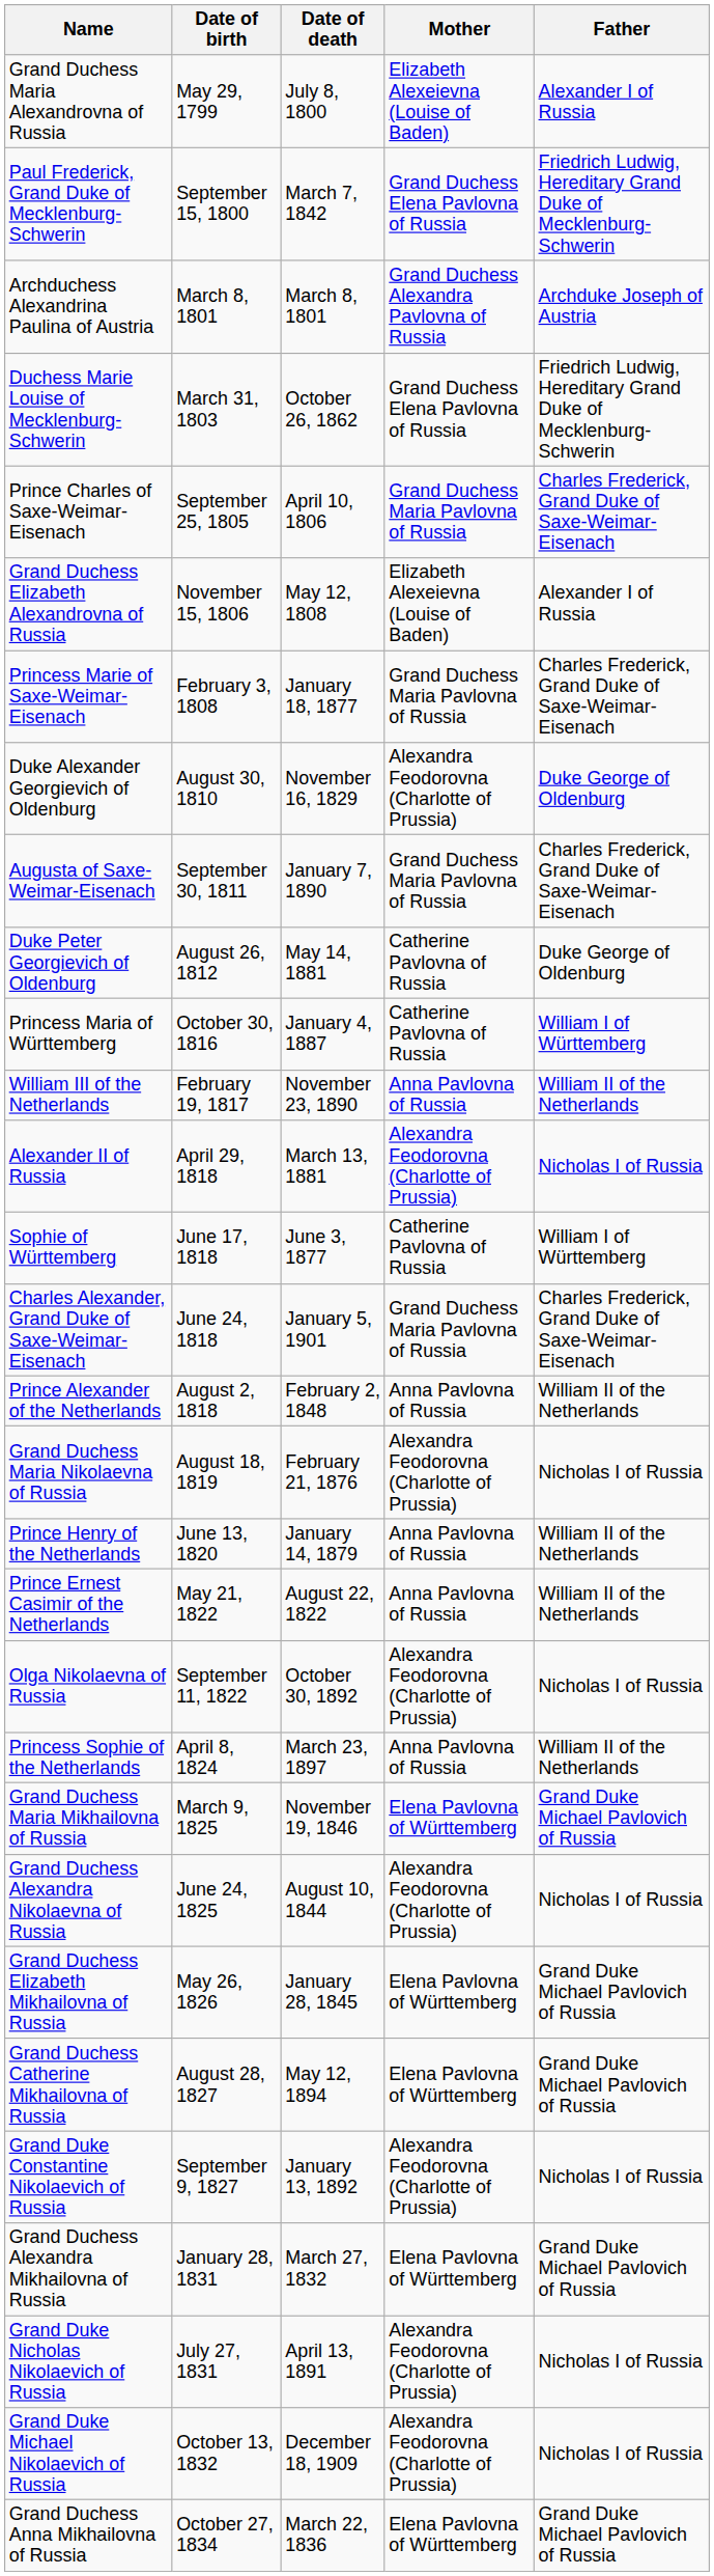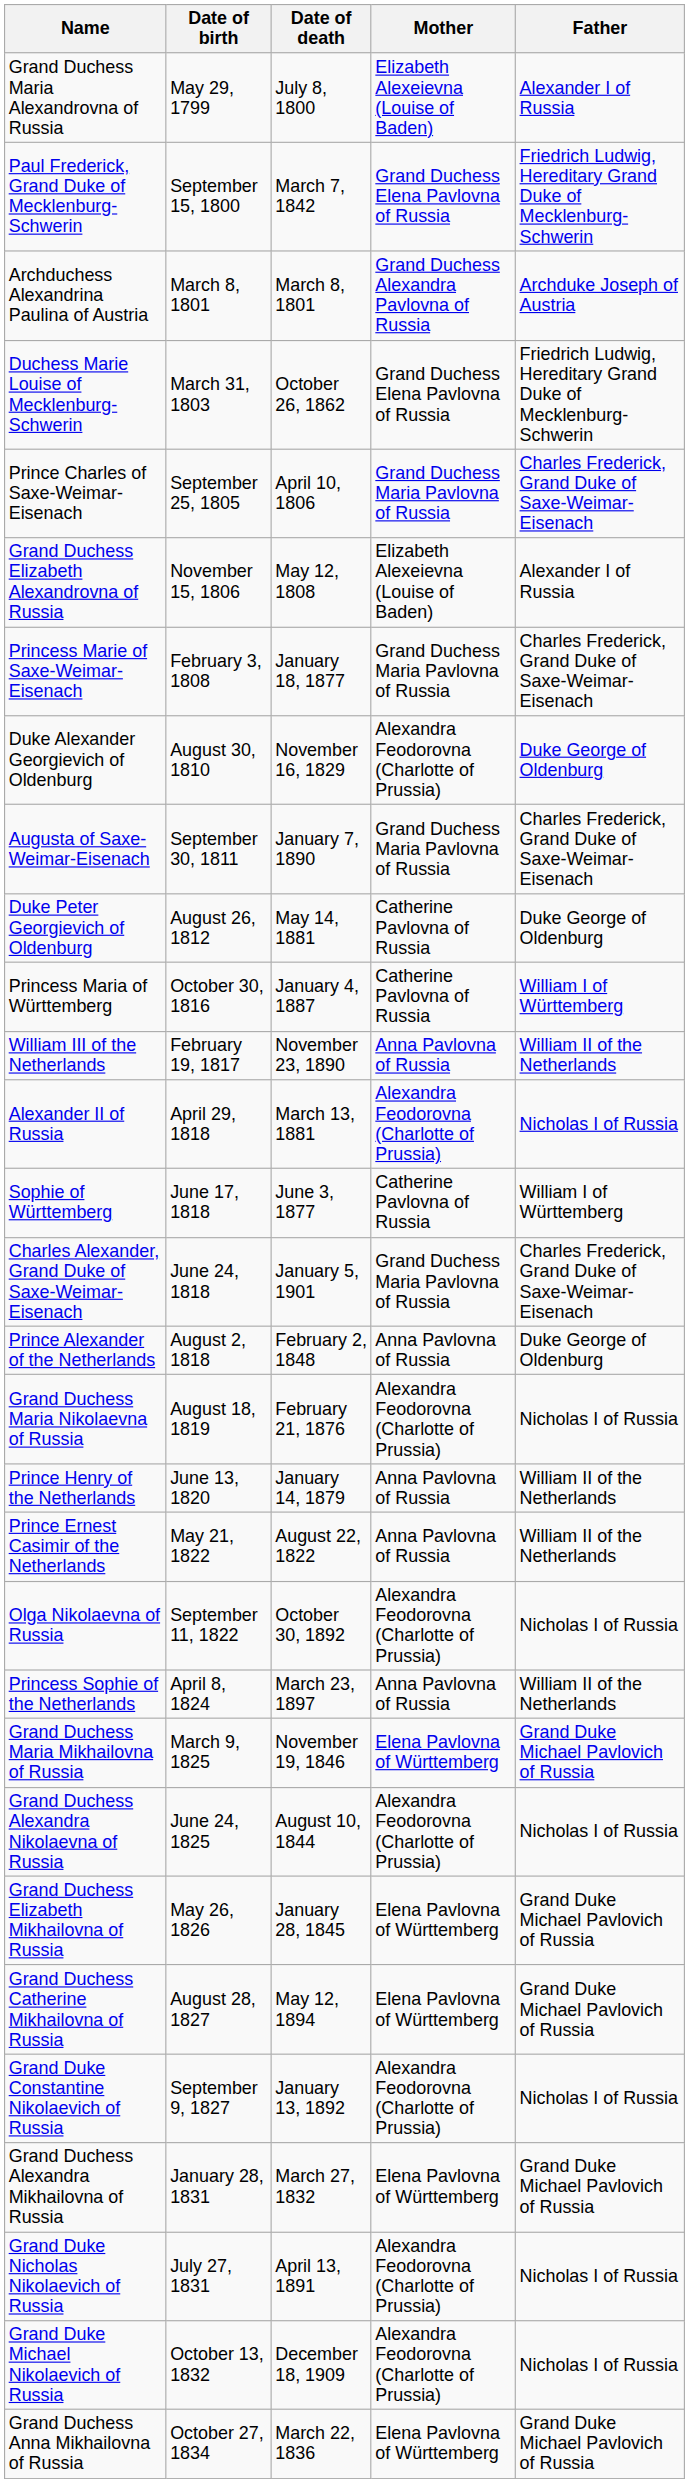Prince Alexander of the Netherlands | Father: William II of the Netherlands -> Duke George of Oldenburg
